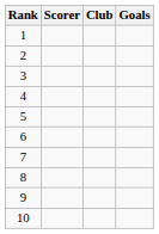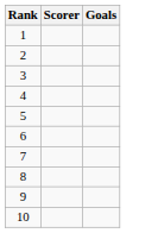- column: Club
